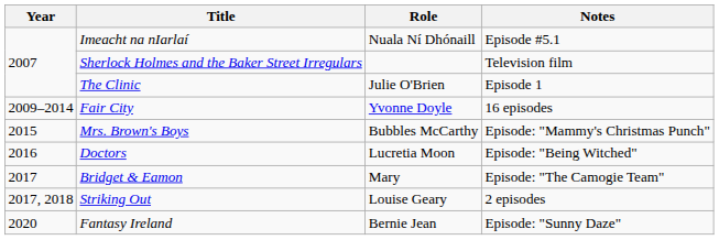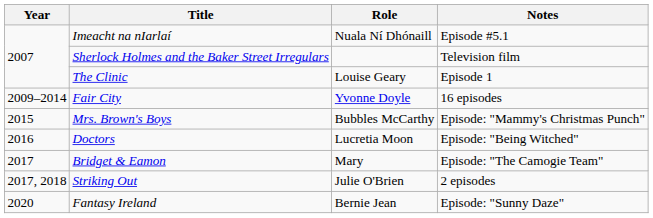The Clinic | Role: Julie O'Brien -> Louise Geary
Striking Out | Role: Louise Geary -> Julie O'Brien
